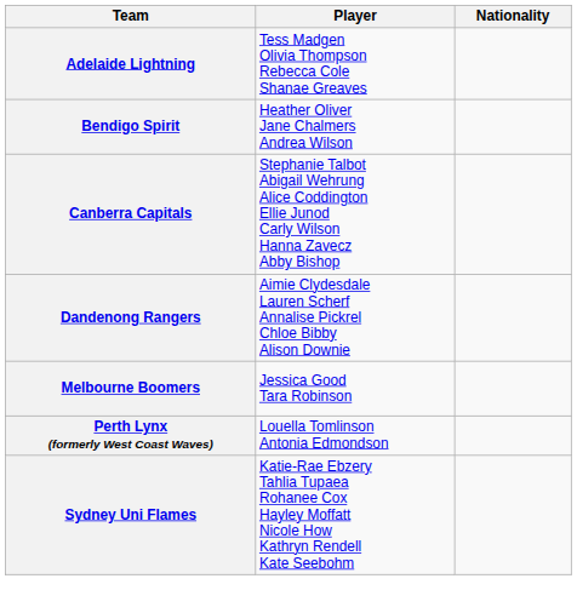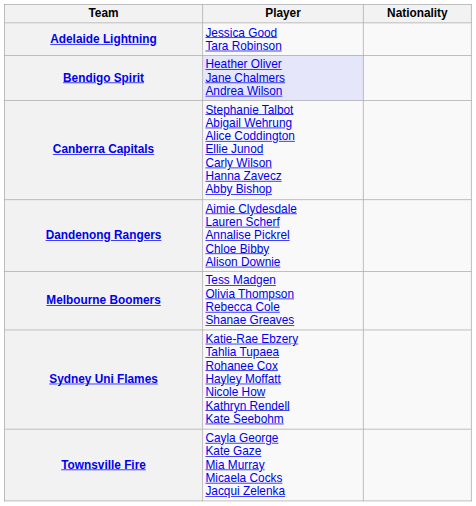Adelaide Lightning | Player: Tess Madgen Olivia Thompson Rebecca Cole Shanae Greaves -> Jessica Good Tara Robinson
Bendigo Spirit | Player: no background -> lavender background
Melbourne Boomers | Player: Jessica Good Tara Robinson -> Tess Madgen Olivia Thompson Rebecca Cole Shanae Greaves
- row: Perth Lynx (formerly West Coast Waves) | Louella Tomlinson Antonia Edmondson
+ row: Townsville Fire | Cayla George Kate Gaze Mia Murray Micaela Cocks Jacqui Zelenka
